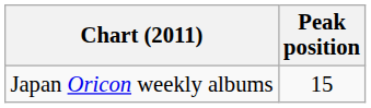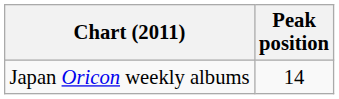Japan Oricon weekly albums | Peak position: 15 -> 14
